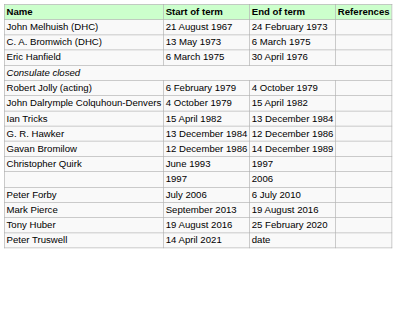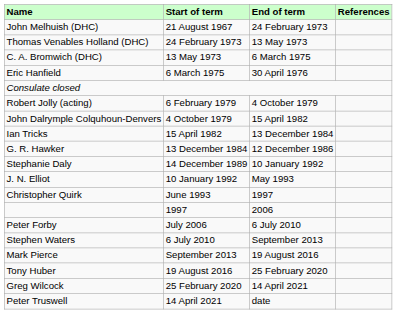+ row: Thomas Venables Holland (DHC) | 24 February 1973 | 13 May 1973
- row: Gavan Bromilow | 12 December 1986 | 14 December 1989
+ row: Stephanie Daly | 14 December 1989 | 10 January 1992
+ row: J. N. Elliot | 10 January 1992 | May 1993
+ row: Stephen Waters | 6 July 2010 | September 2013
+ row: Greg Wilcock | 25 February 2020 | 14 April 2021
